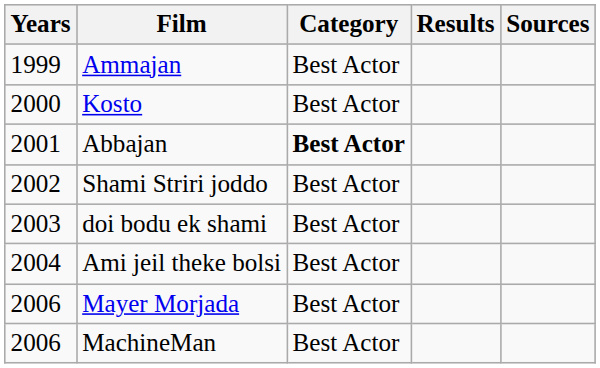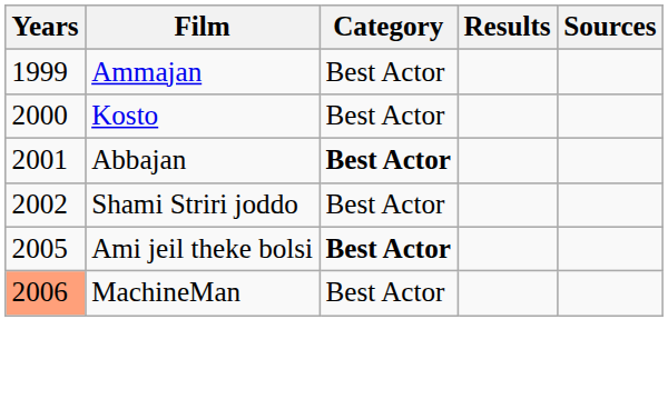- row: 2003 | doi bodu ek shami | Best Actor
Ami jeil theke bolsi | Years: 2004 -> 2005
Ami jeil theke bolsi | Category: normal -> bold
- row: 2006 | Mayer Morjada | Best Actor
MachineMan | Years: no background -> lightsalmon background
